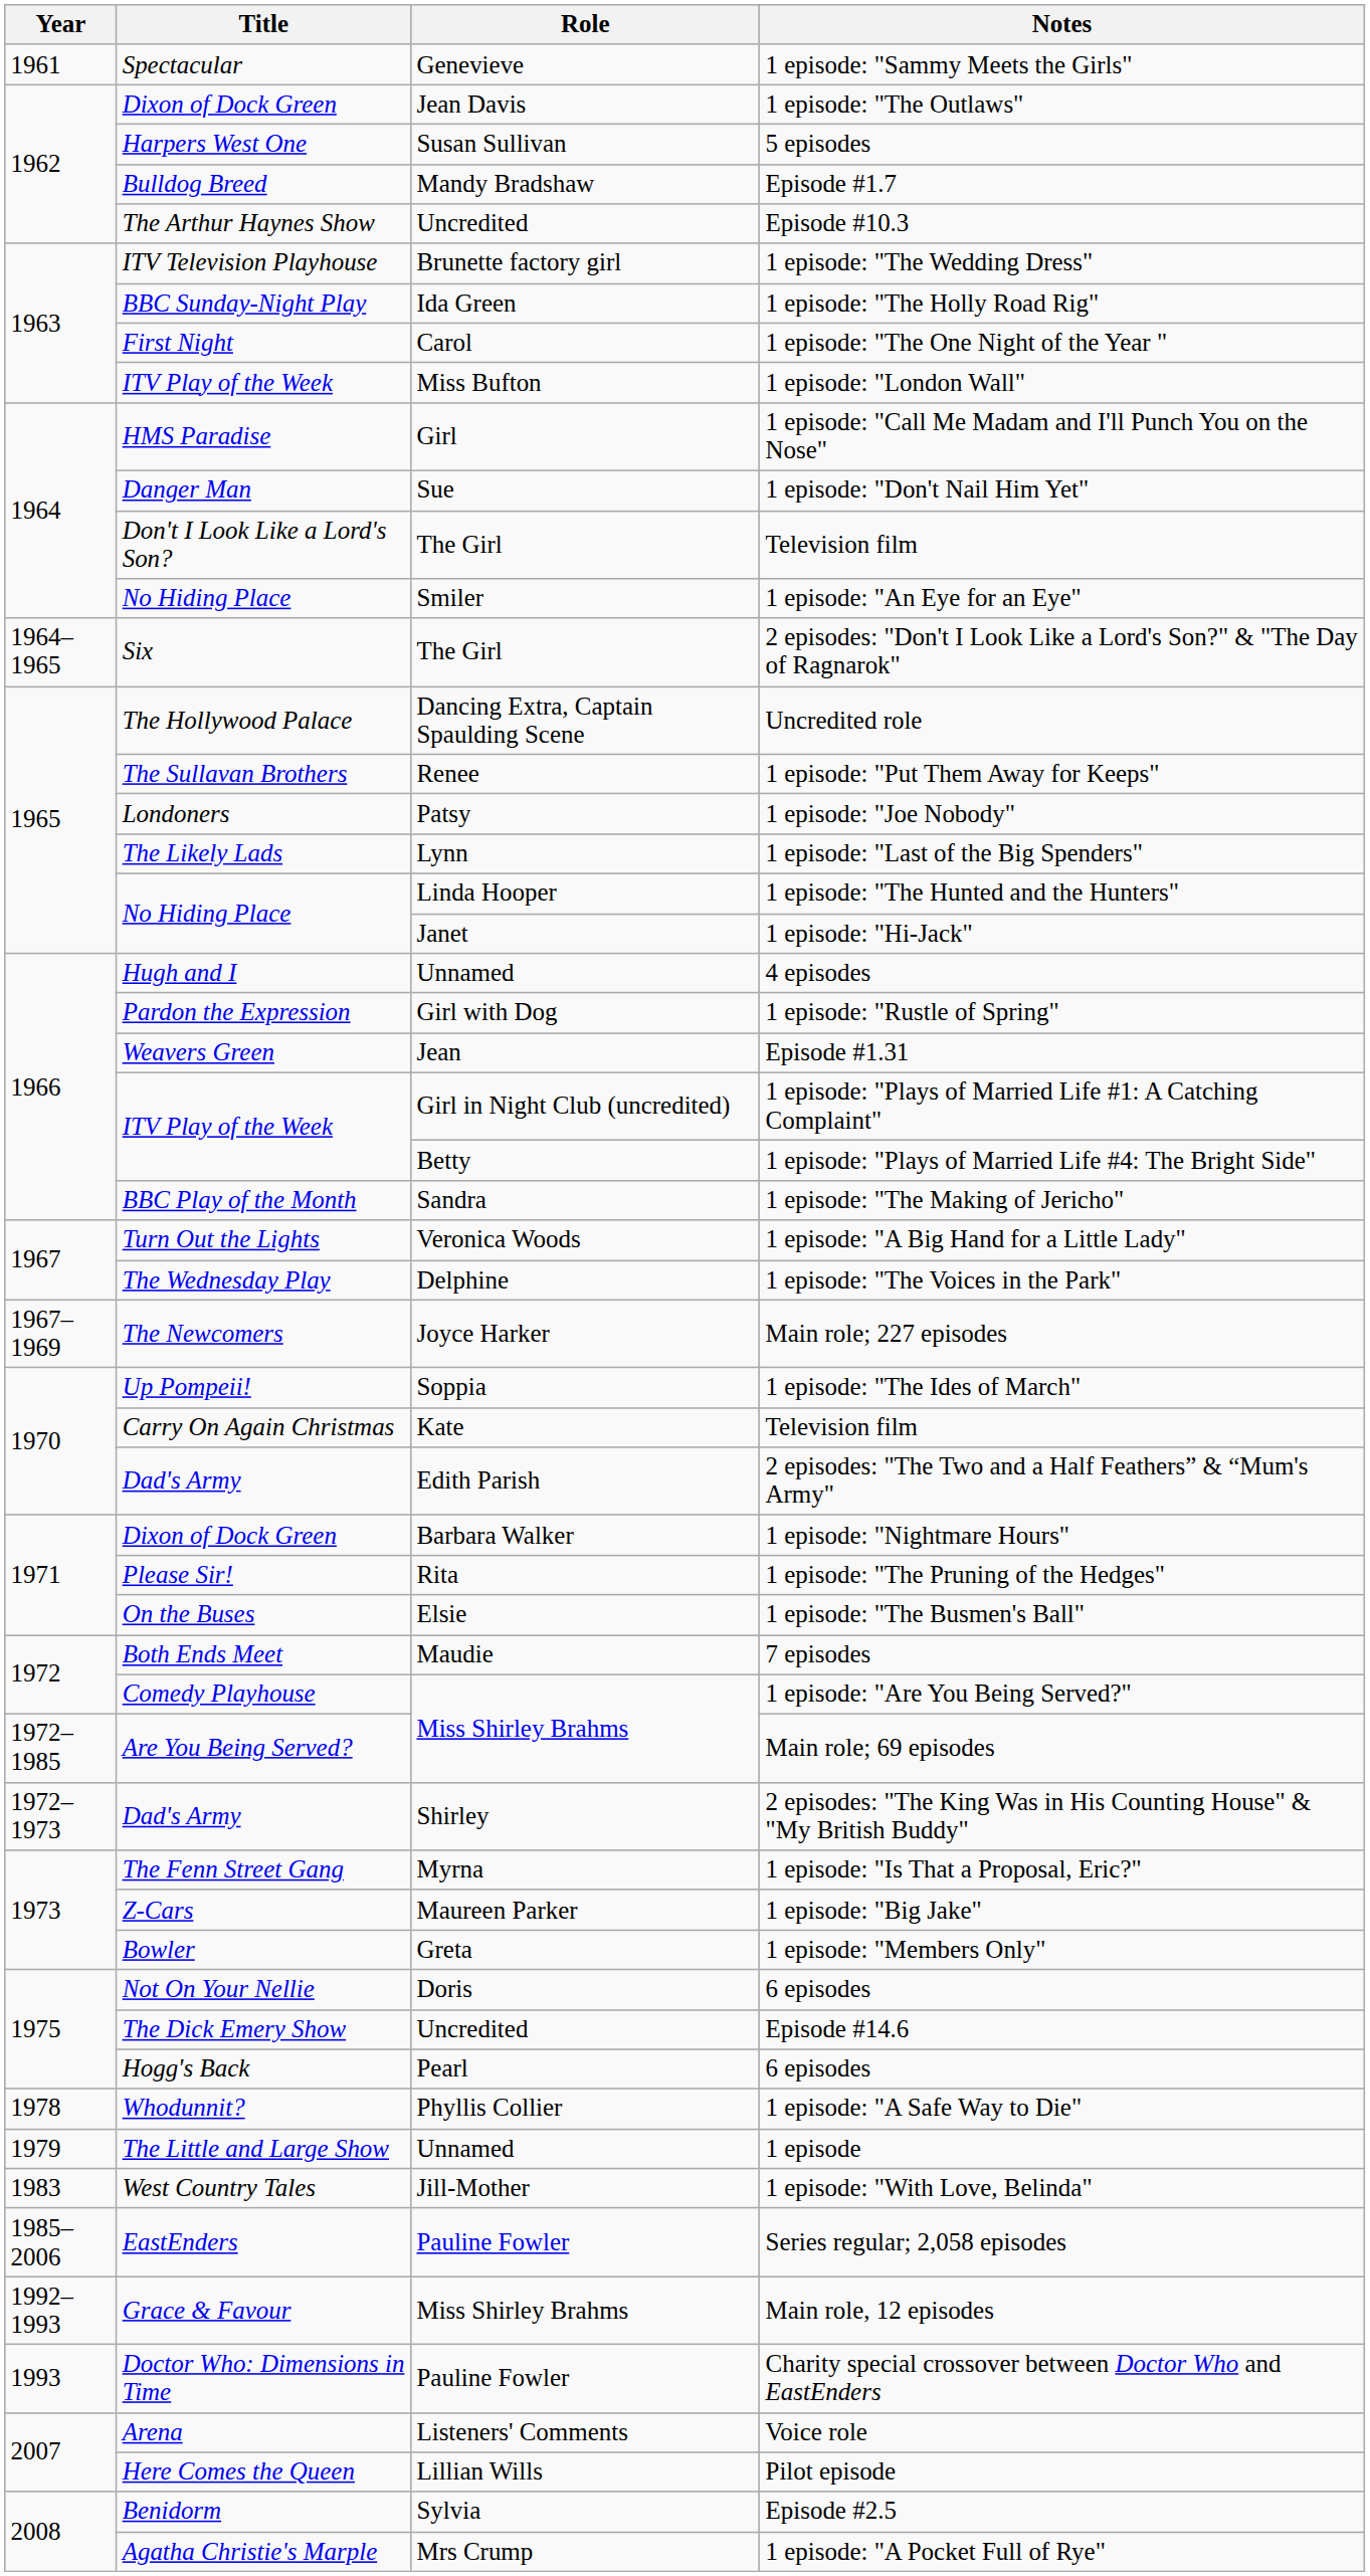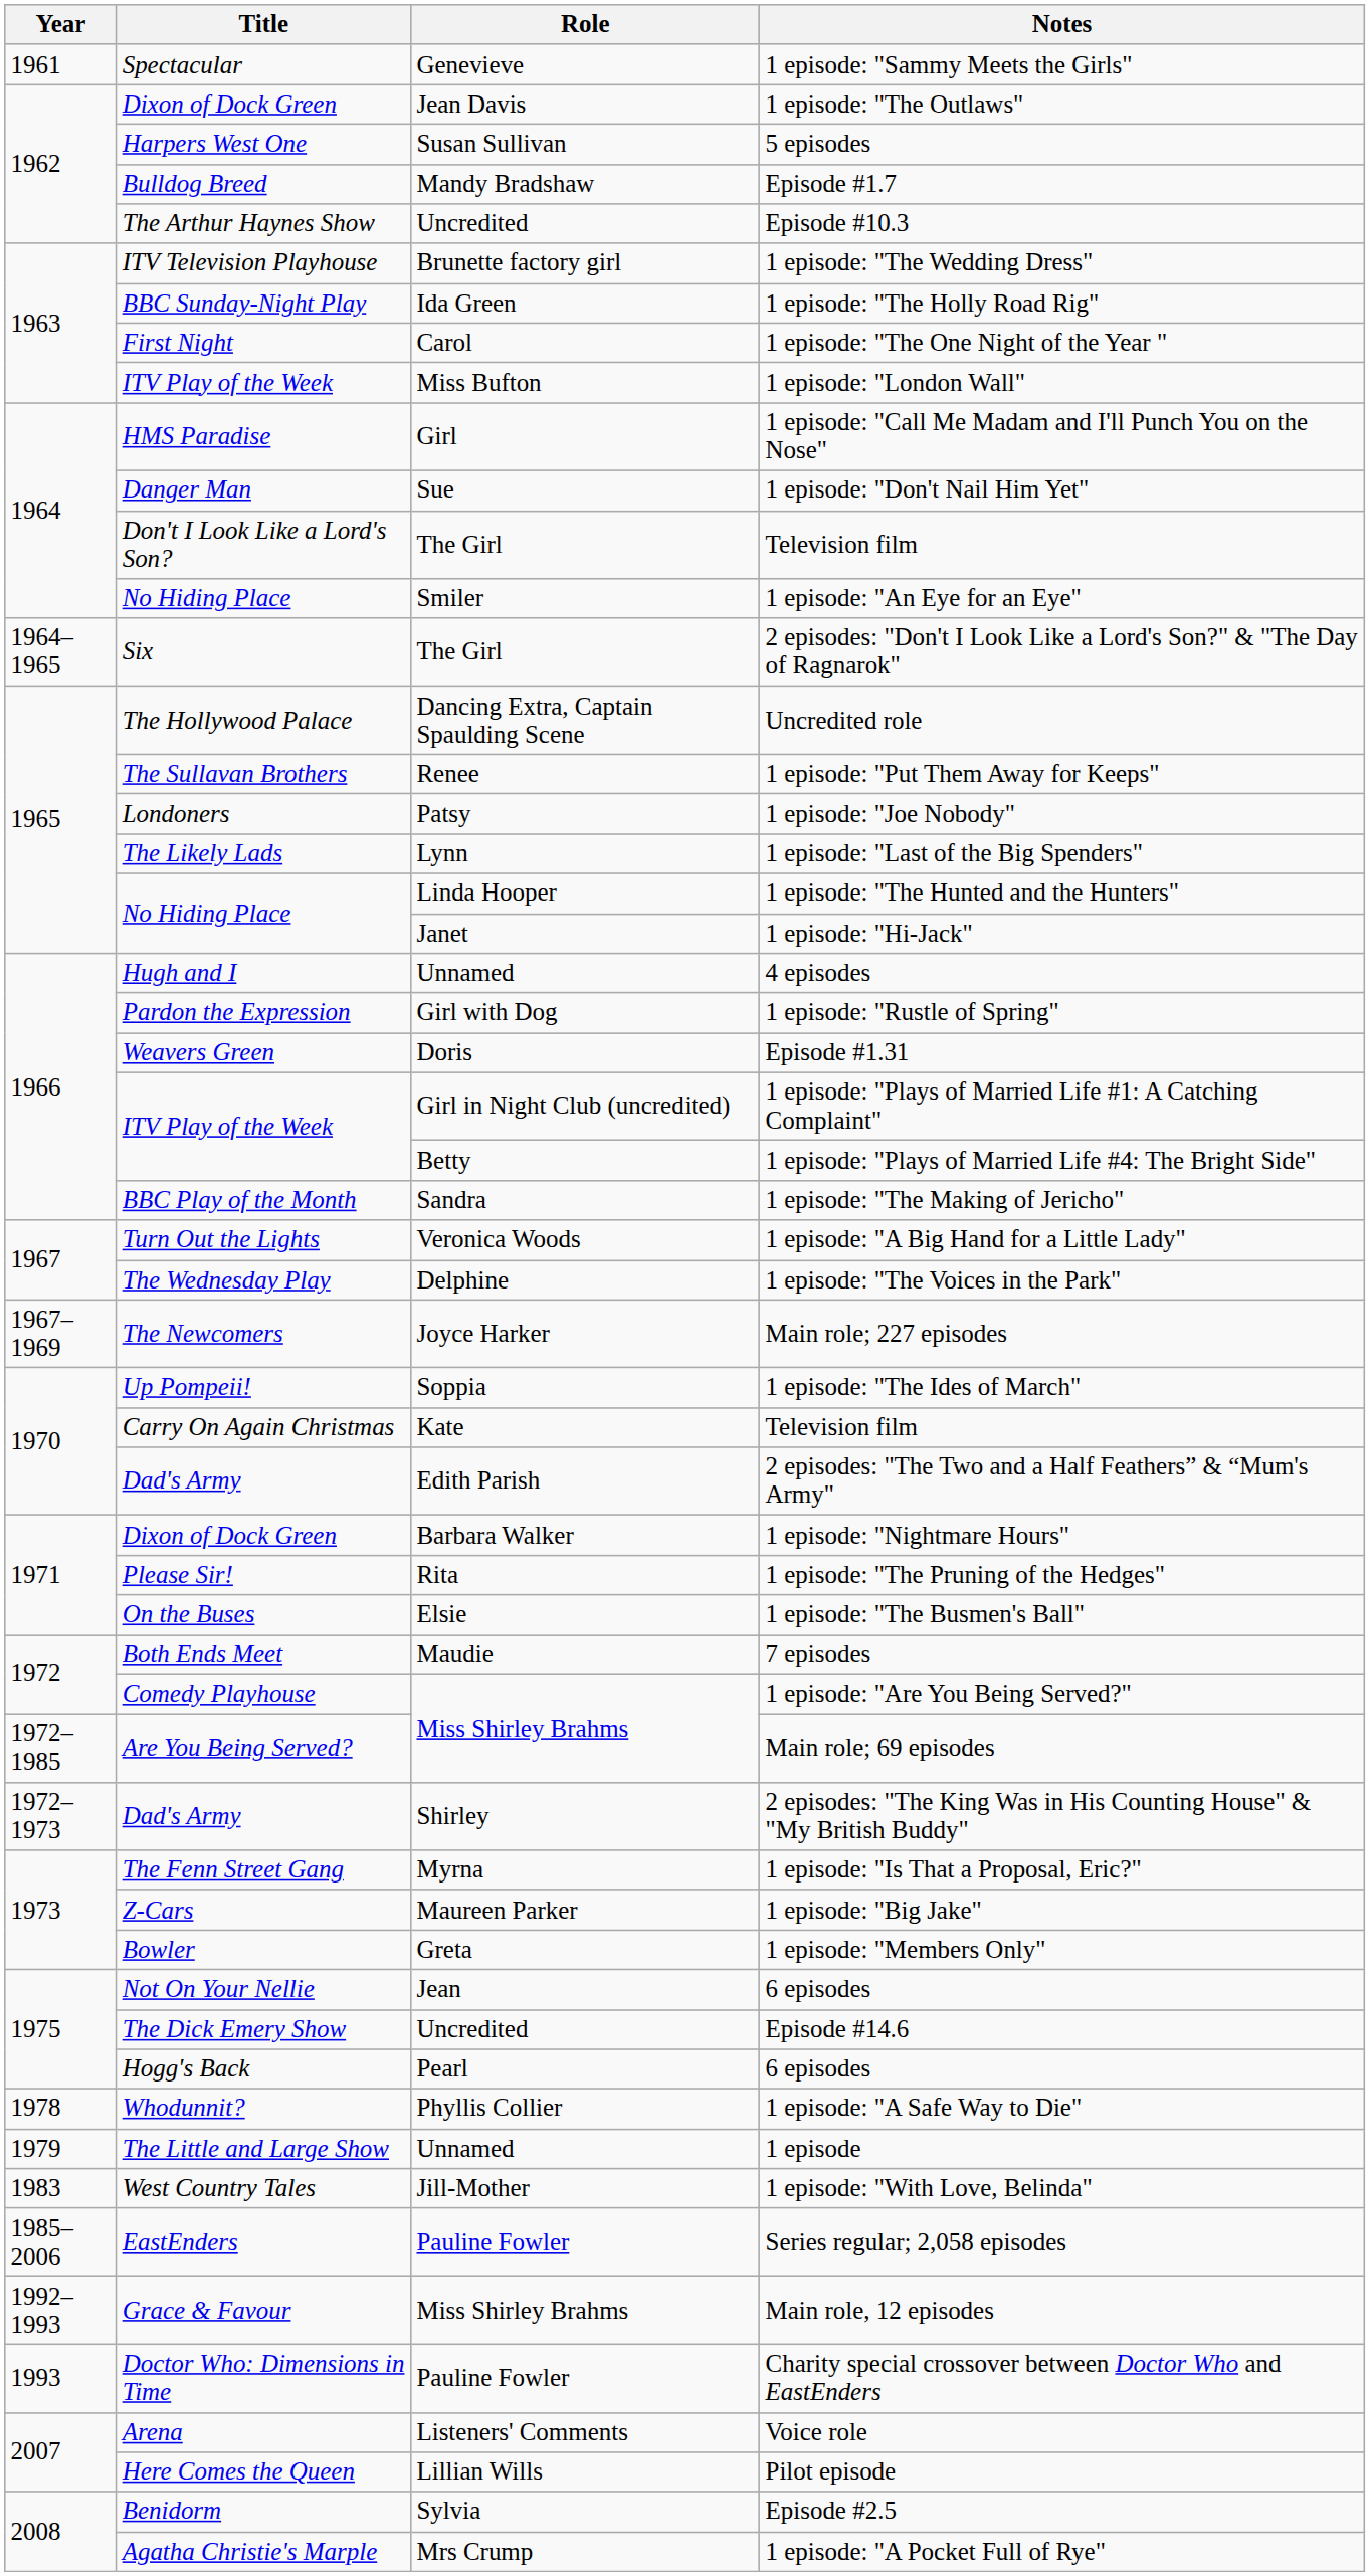Episode #1.31 | Role: Jean -> Doris
Not On Your Nellie / 6 episodes | Role: Doris -> Jean
